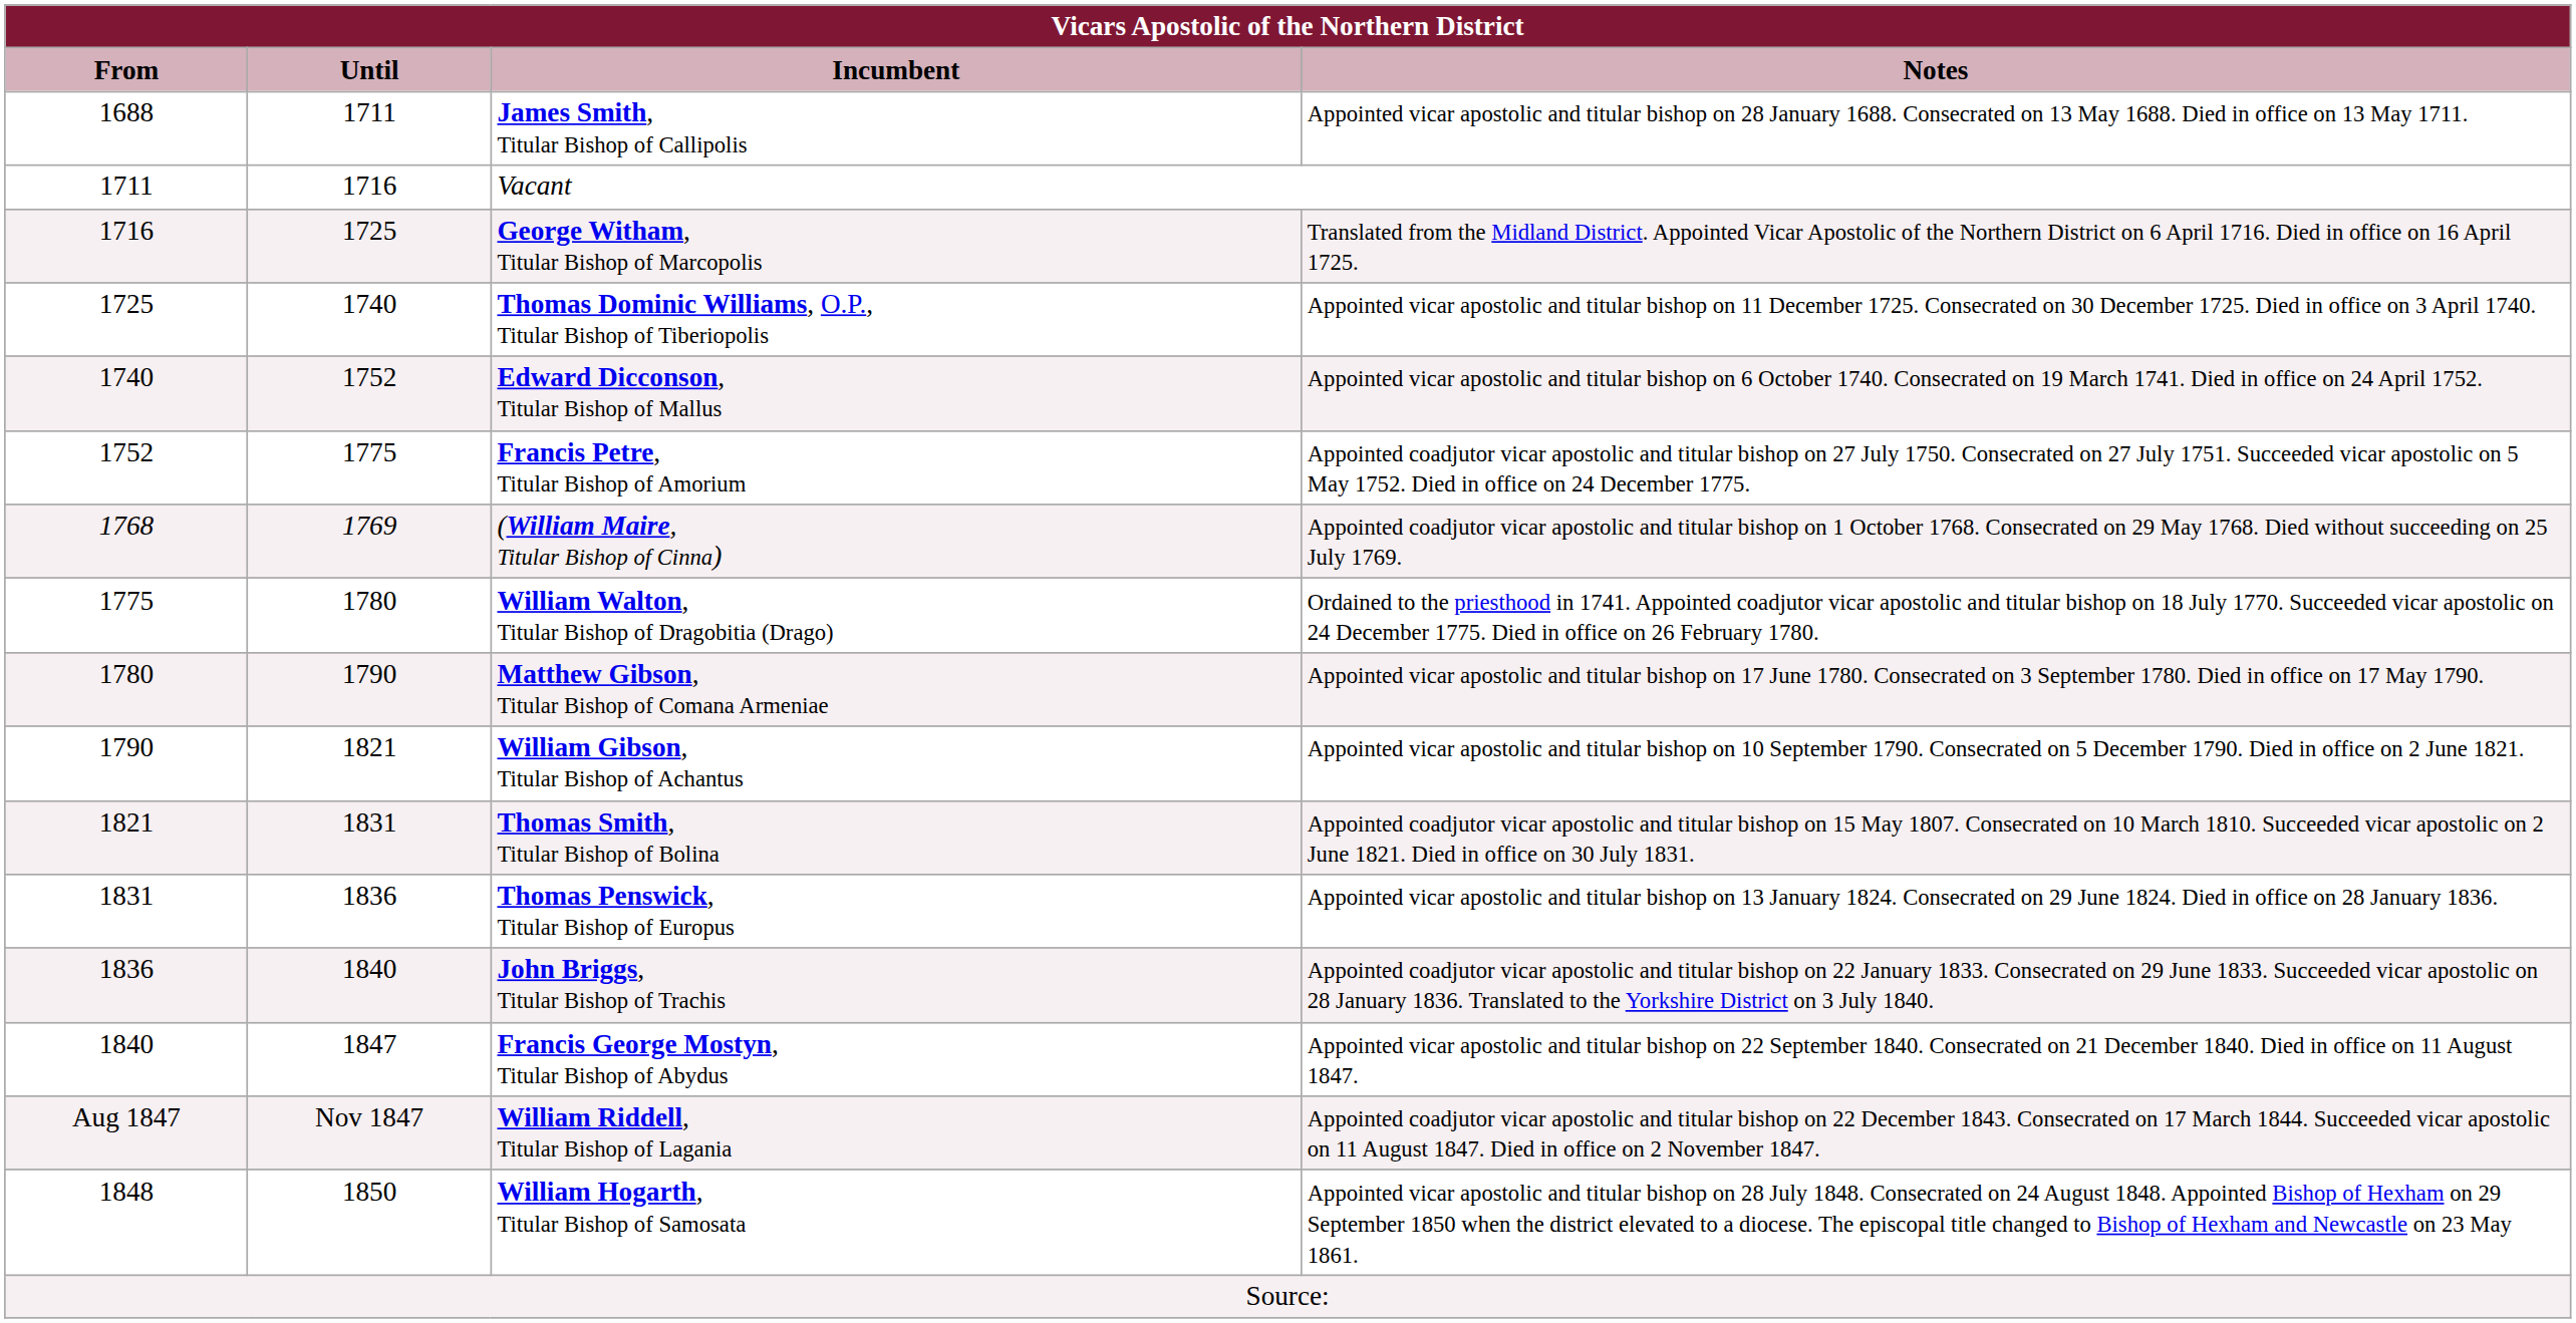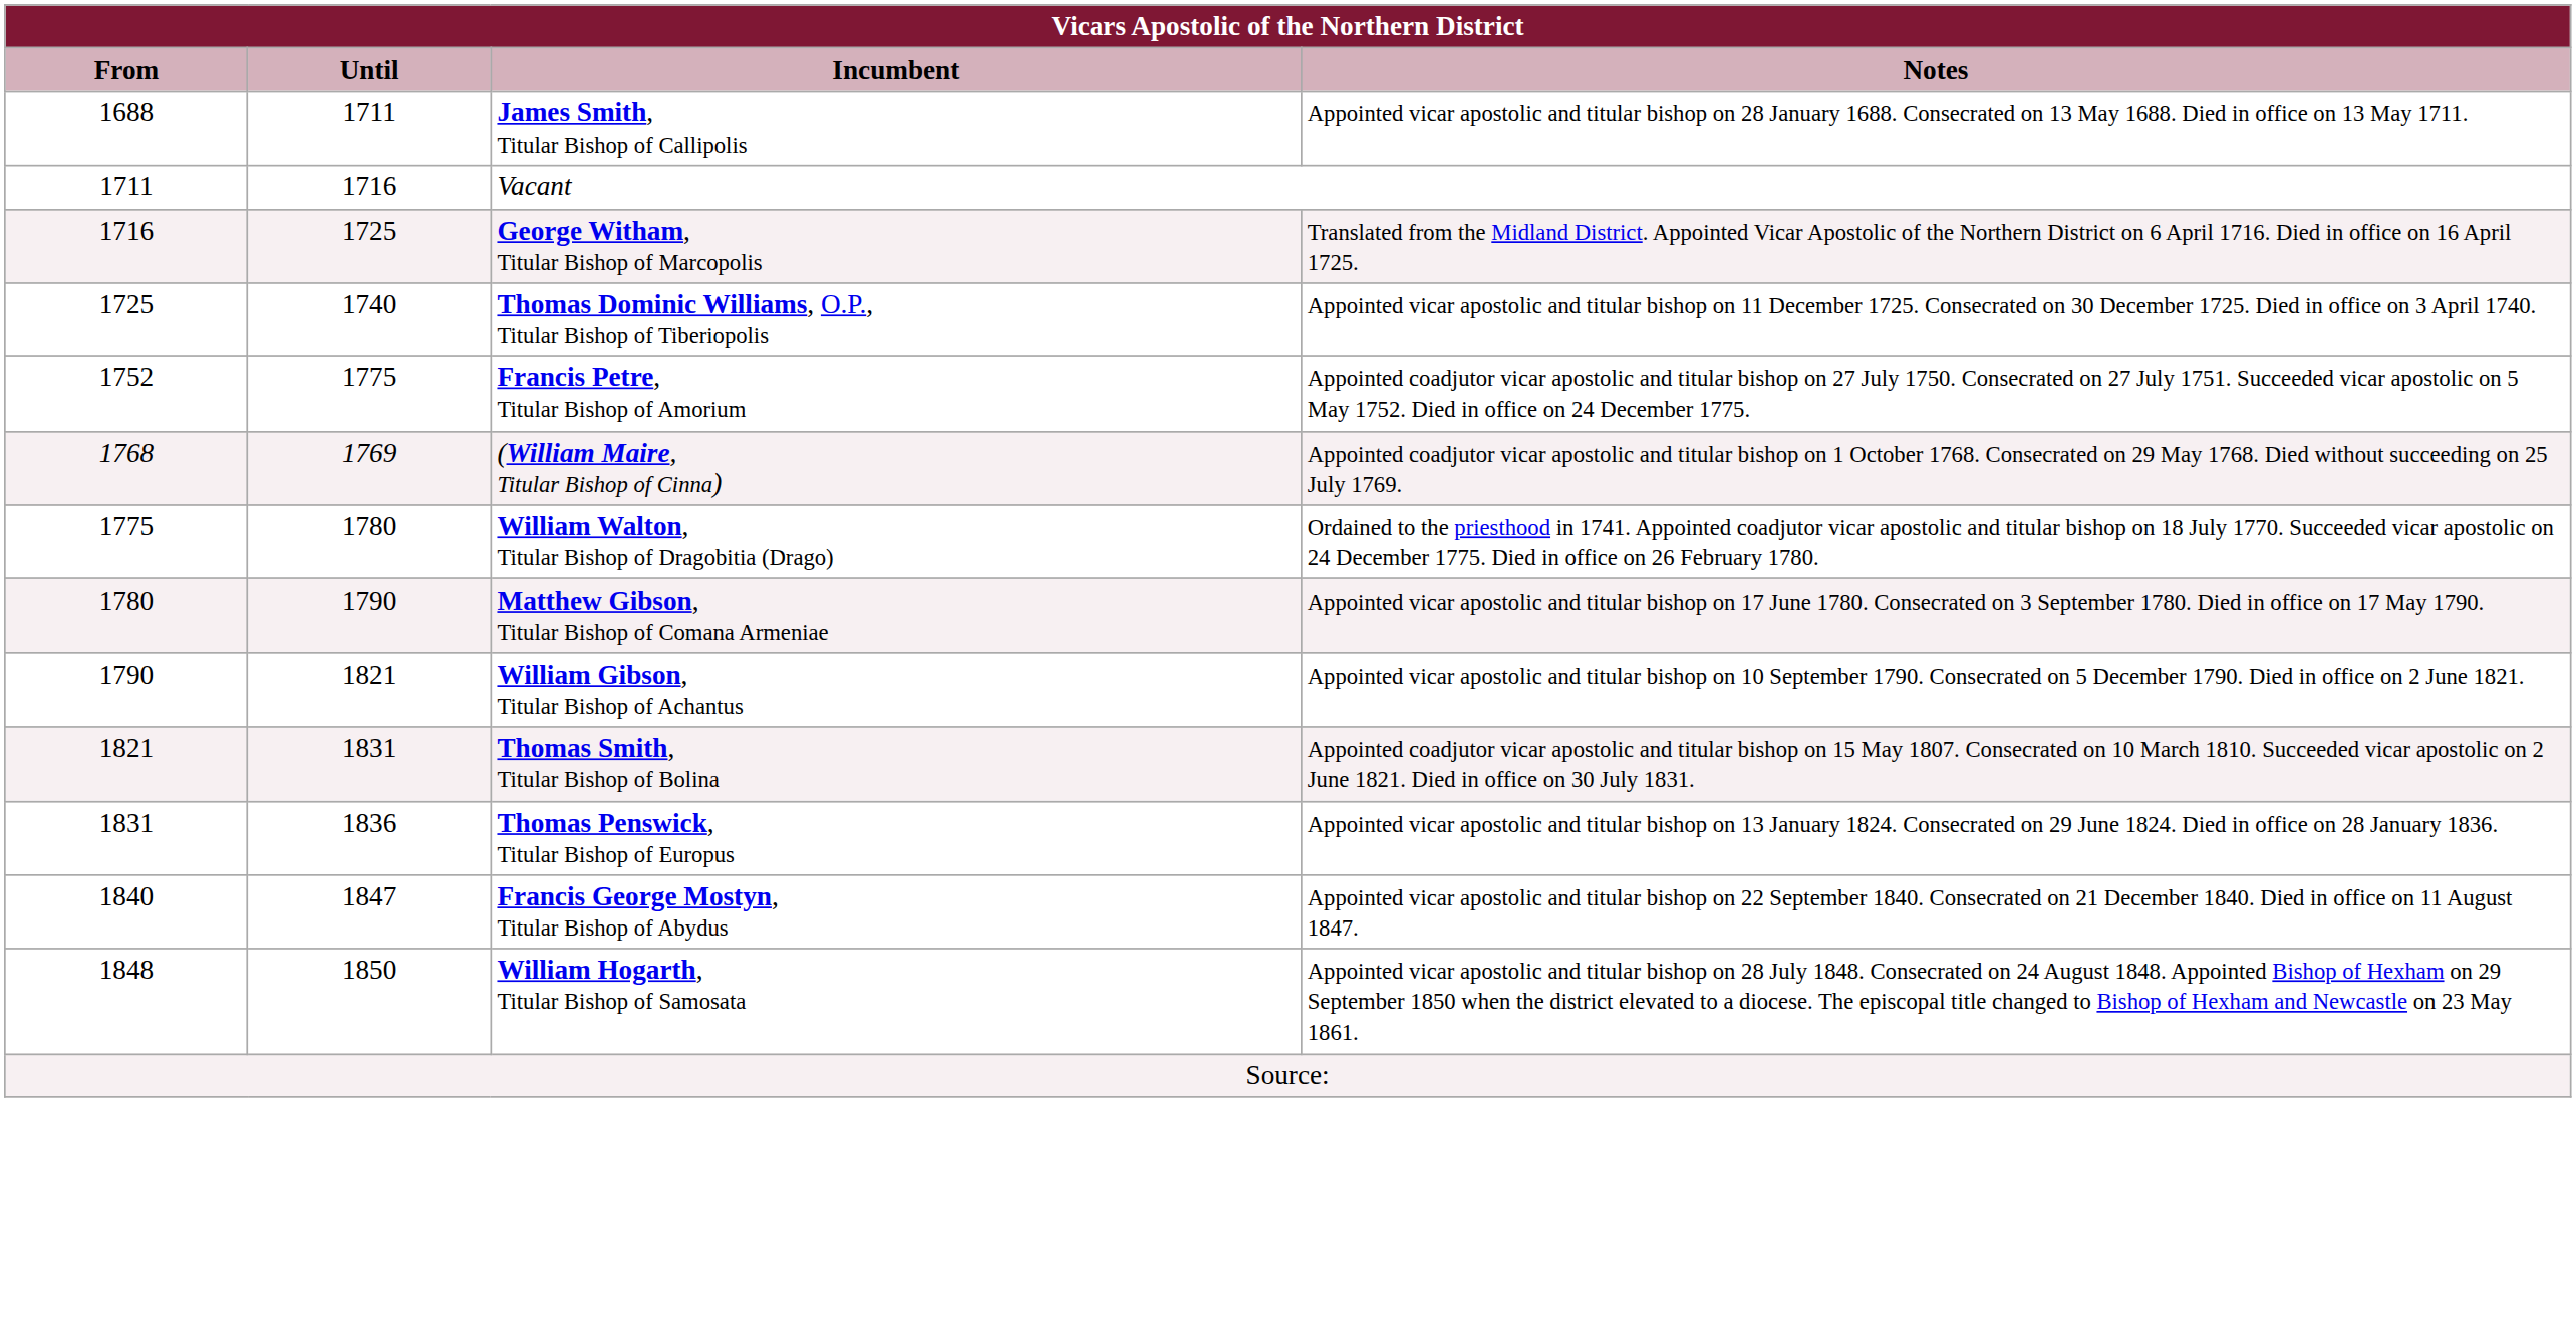- row: 1740 | 1752 | Edward Dicconson, Titular Bishop of Mallus | Appointed vicar apostolic and titular bishop on 6 October 1740. Consecrated on 19 March 1741. Died in office on 24 April 1752.
- row: 1836 | 1840 | John Briggs, Titular Bishop of Trachis | Appointed coadjutor vicar apostolic and titular bishop on 22 January 1833. Consecrated on 29 June 1833. Succeeded vicar apostolic on 28 January 1836. Translated to the Yorkshire District on 3 July 1840.
- row: Aug 1847 | Nov 1847 | William Riddell, Titular Bishop of Lagania | Appointed coadjutor vicar apostolic and titular bishop on 22 December 1843. Consecrated on 17 March 1844. Succeeded vicar apostolic on 11 August 1847. Died in office on 2 November 1847.
